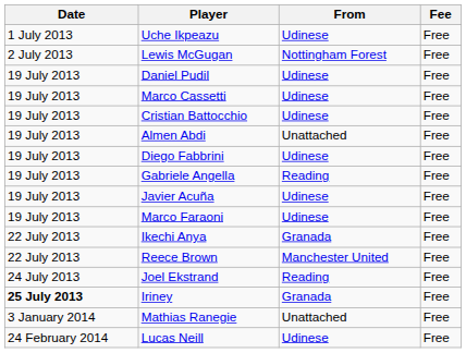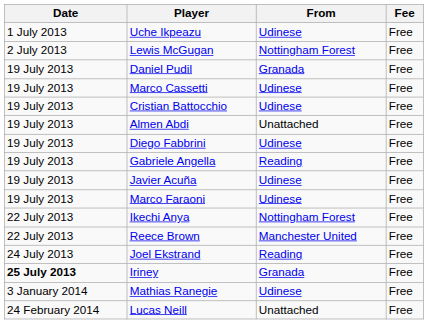Daniel Pudil | From: Udinese -> Granada
Ikechi Anya | From: Granada -> Nottingham Forest
Mathias Ranegie | From: Unattached -> Udinese
Lucas Neill | From: Udinese -> Unattached
